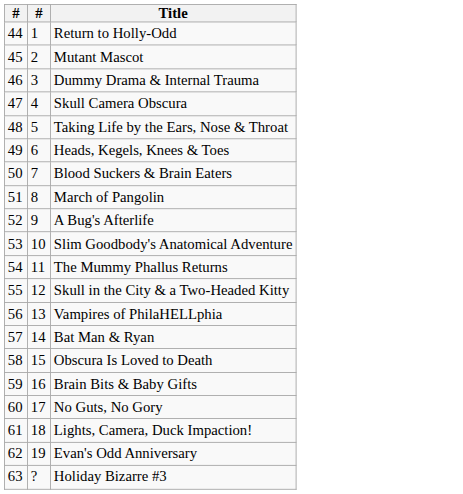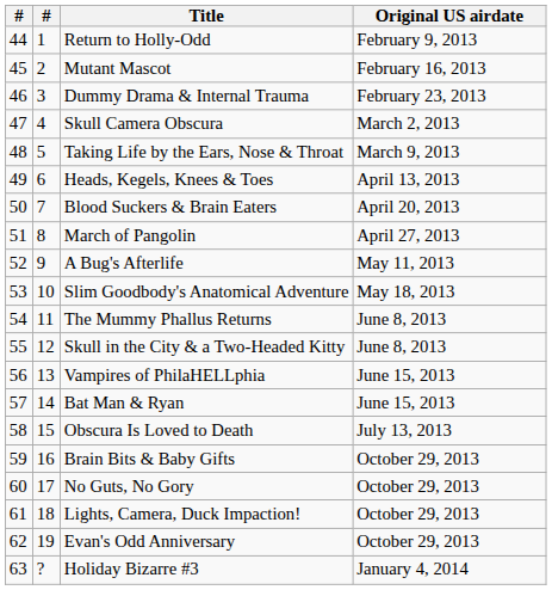+ column: Original US airdate | February 9, 2013 | February 16, 2013 | February 23, 2013 | March 2, 2013 | March 9, 2013 | April 13, 2013 | April 20, 2013 | April 27, 2013 | May 11, 2013 | May 18, 2013 | June 8, 2013 | June 8, 2013 | June 15, 2013 | June 15, 2013 | July 13, 2013 | October 29, 2013 | October 29, 2013 | October 29, 2013 | October 29, 2013 | January 4, 2014
